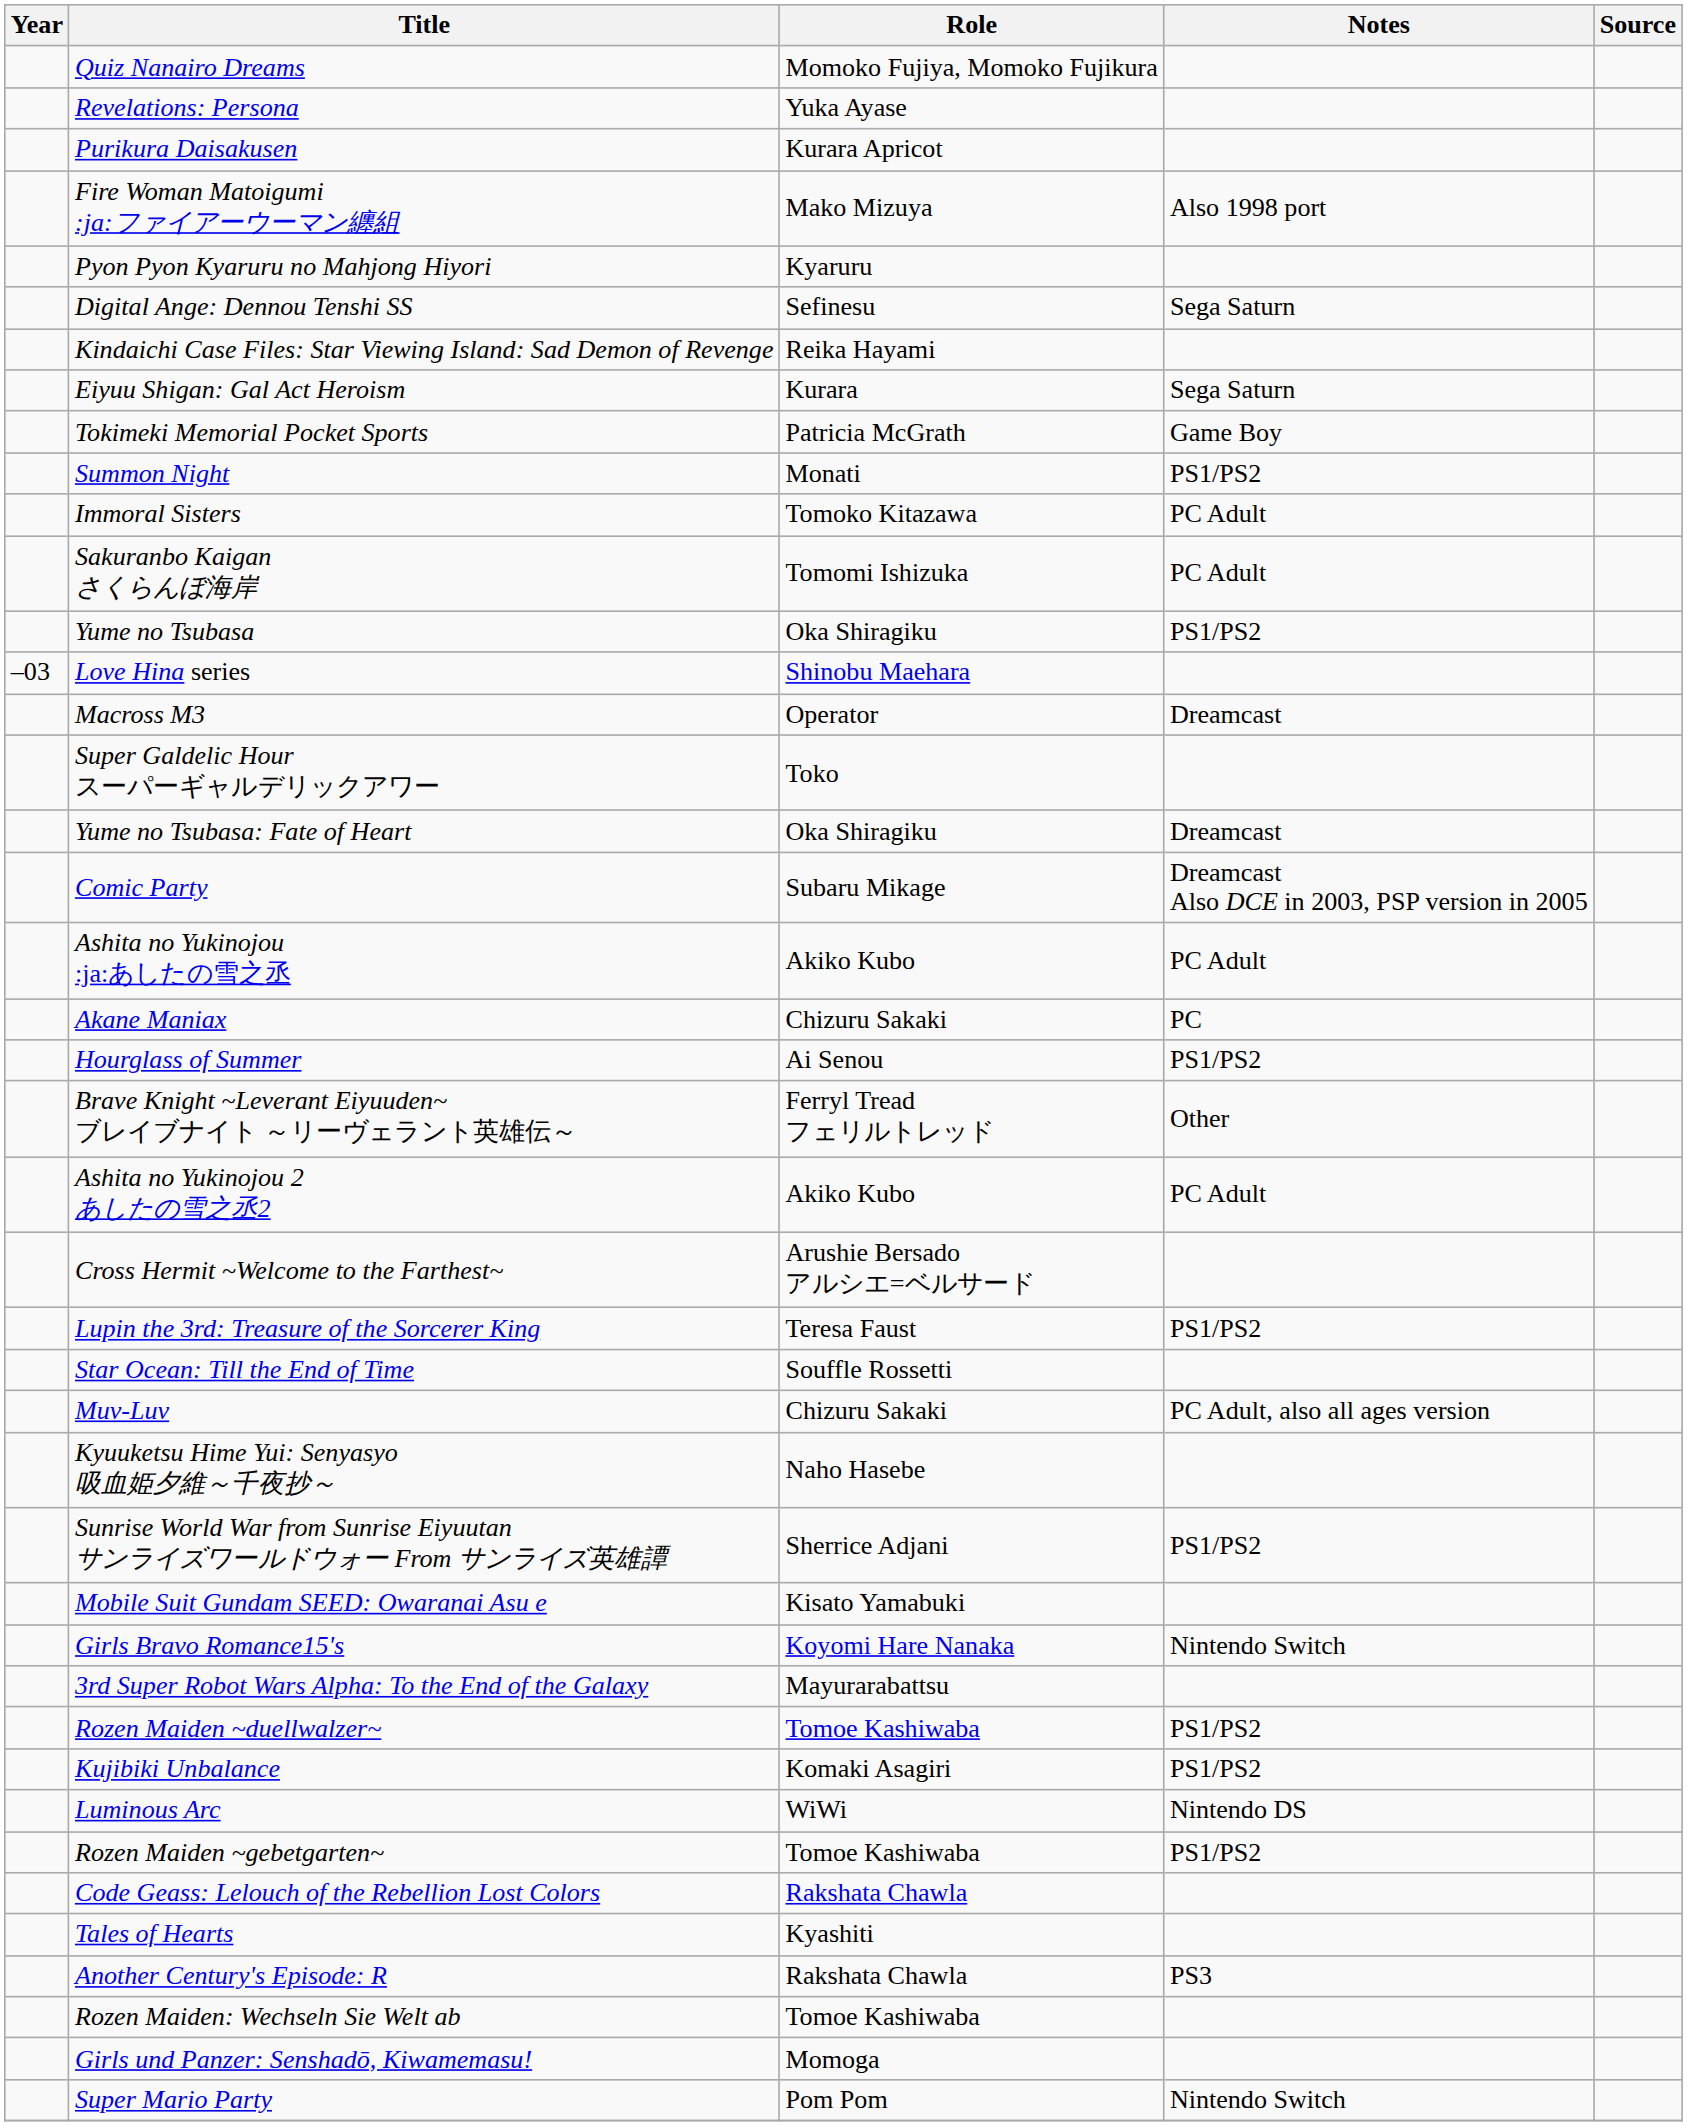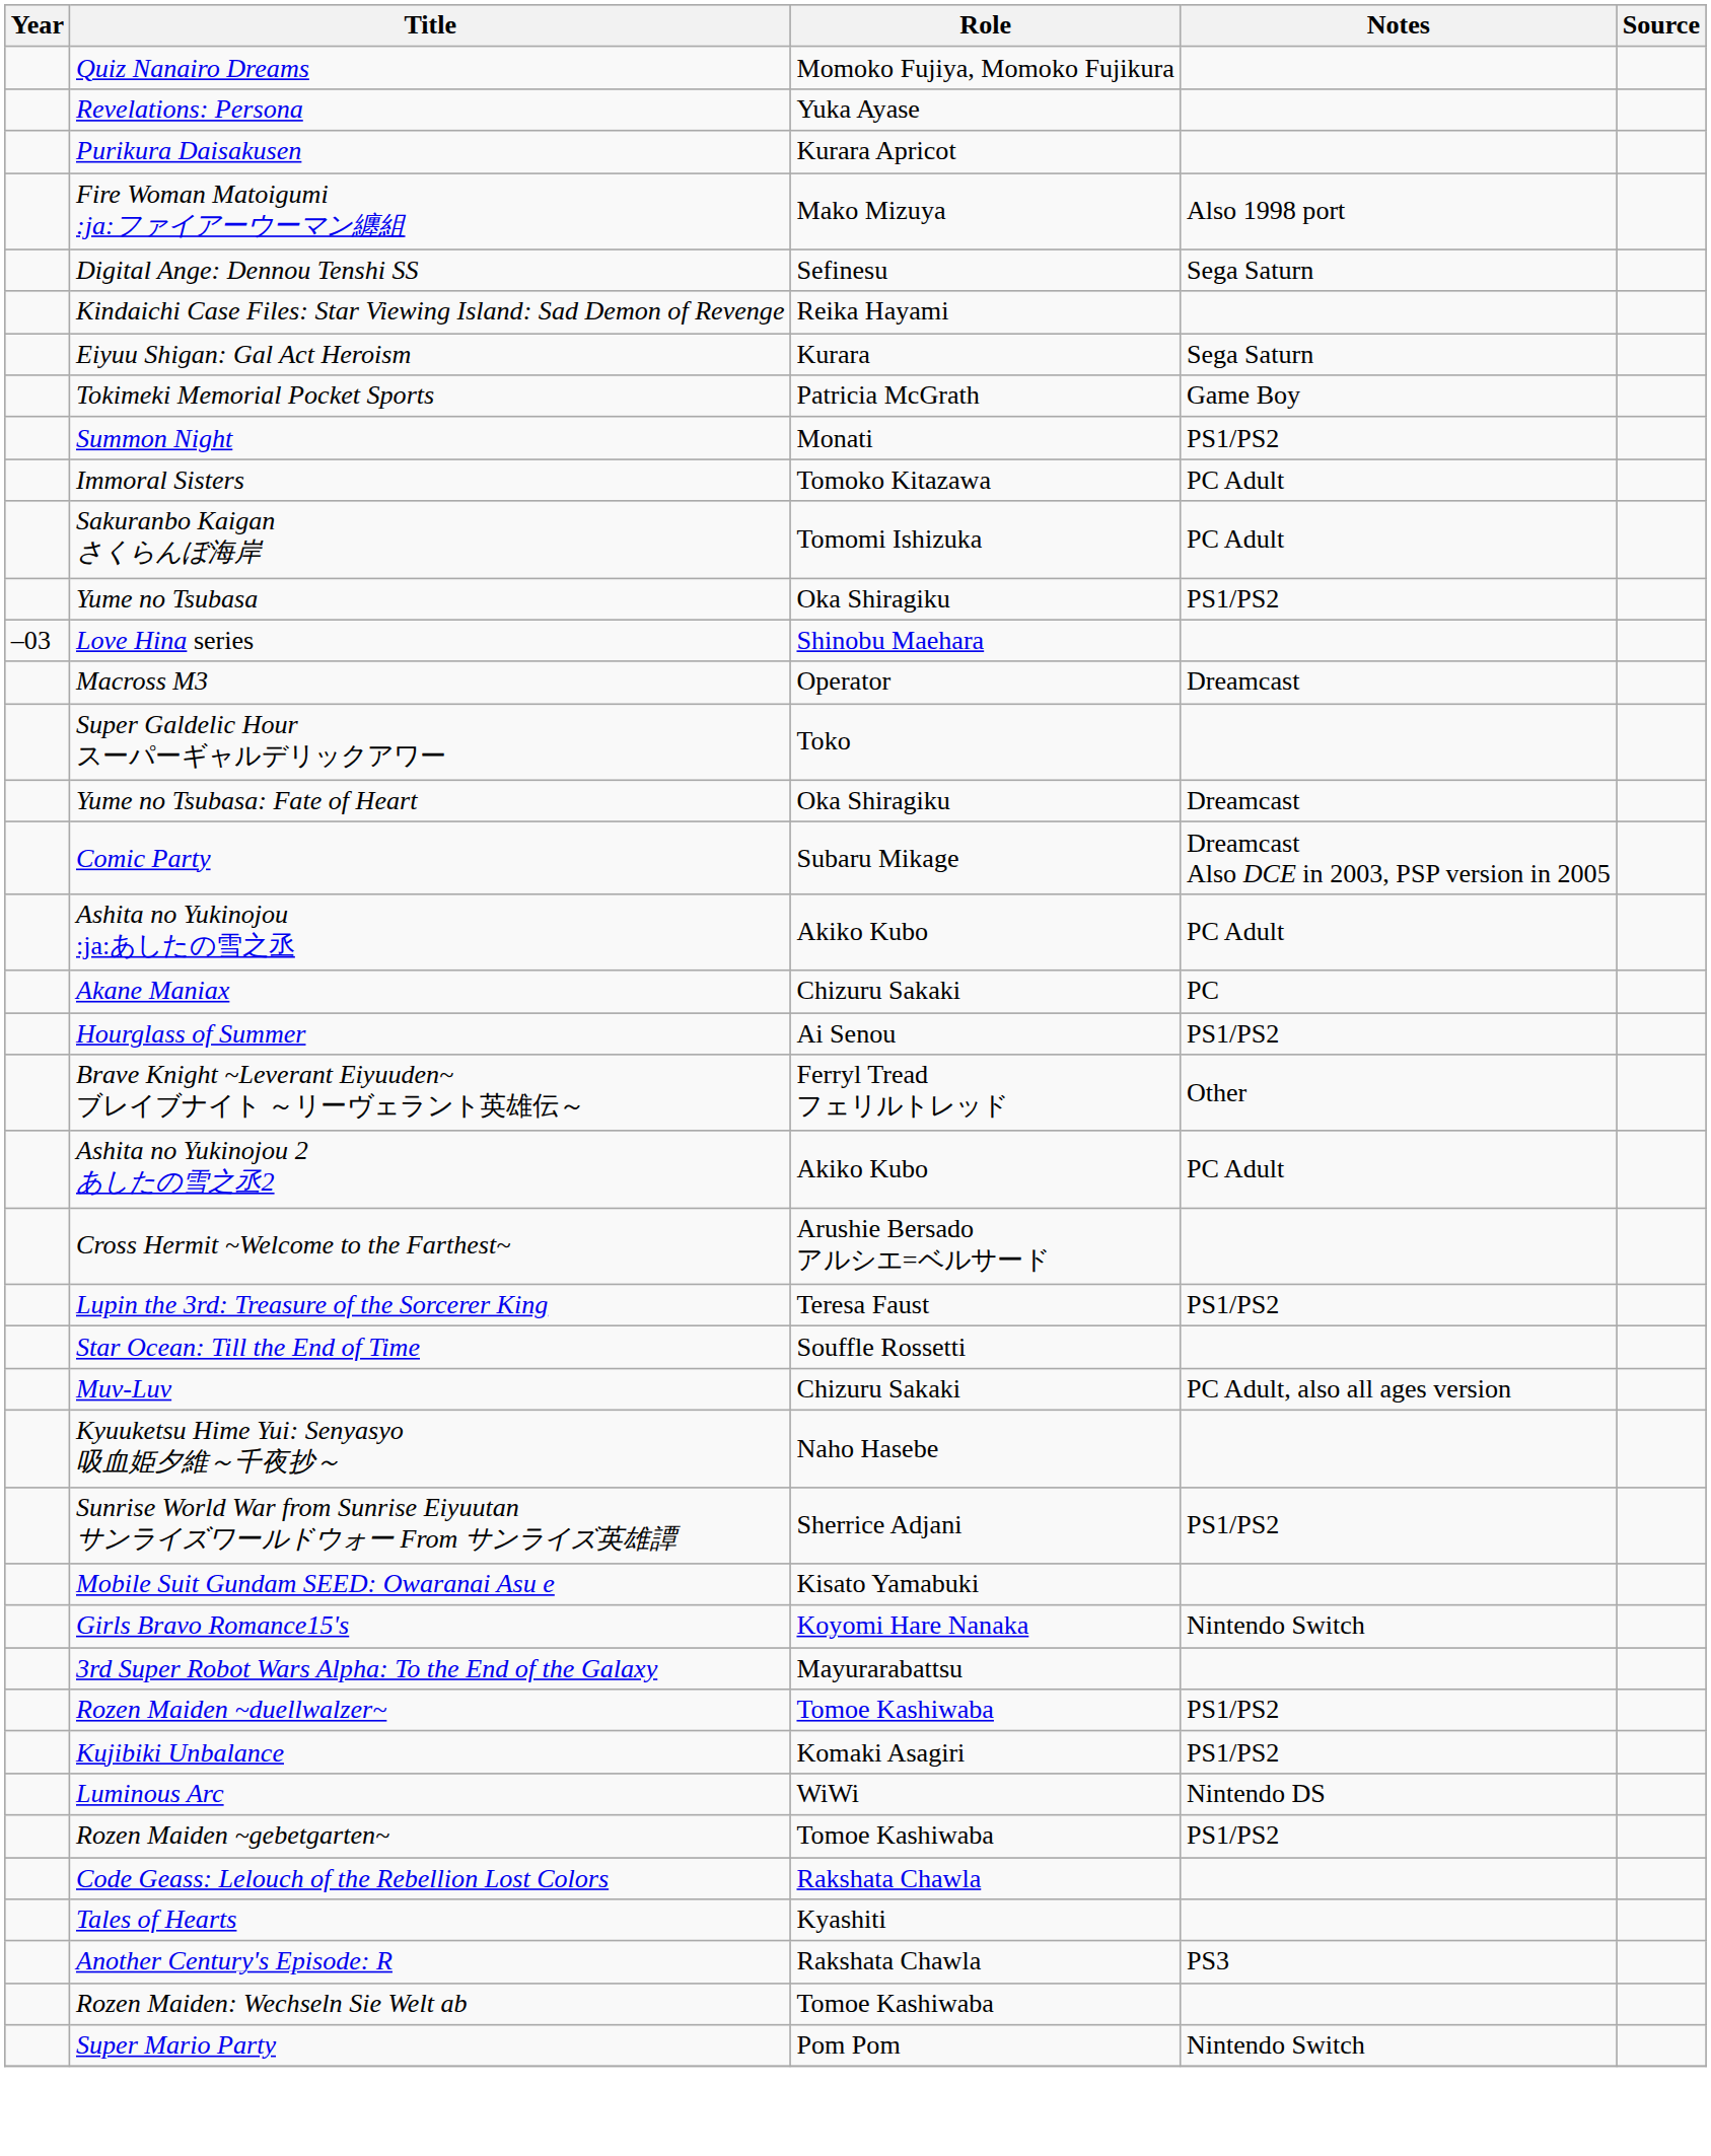- row: Pyon Pyon Kyaruru no Mahjong Hiyori | Kyaruru
- row: Girls und Panzer: Senshadō, Kiwamemasu! | Momoga
